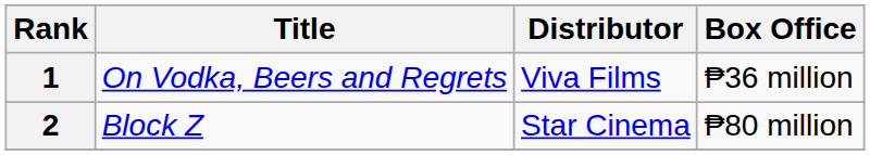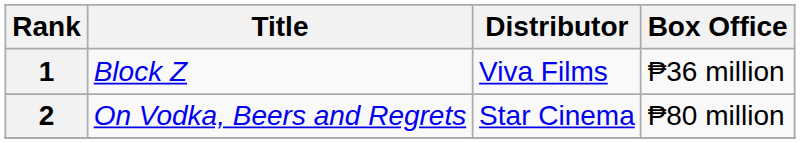1 | Title: On Vodka, Beers and Regrets -> Block Z
2 | Title: Block Z -> On Vodka, Beers and Regrets
